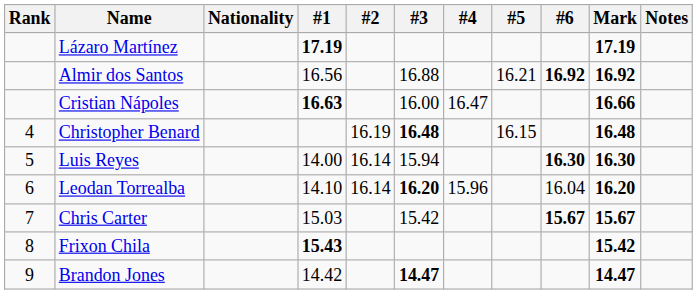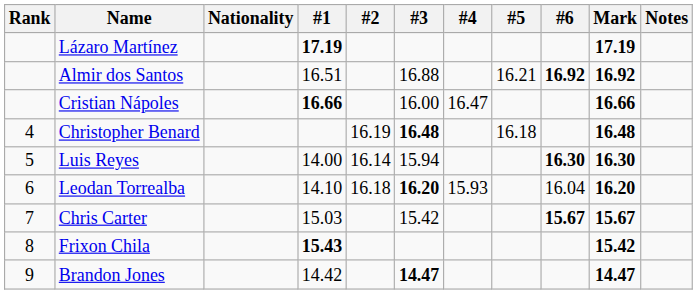Almir dos Santos | #1: 16.56 -> 16.51
Cristian Nápoles | #1: 16.63 -> 16.66
Christopher Benard | #5: 16.15 -> 16.18
Leodan Torrealba | #2: 16.14 -> 16.18
Leodan Torrealba | #4: 15.96 -> 15.93
